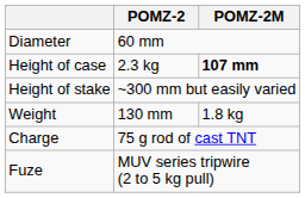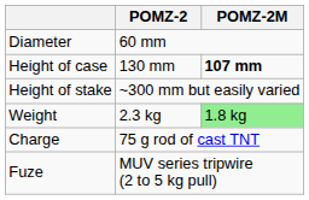Height of case | POMZ-2: 2.3 kg -> 130 mm
Weight | POMZ-2: 130 mm -> 2.3 kg
Weight | POMZ-2M: no background -> lightgreen background
